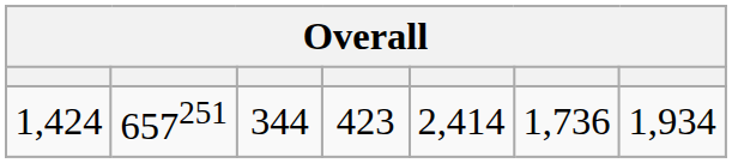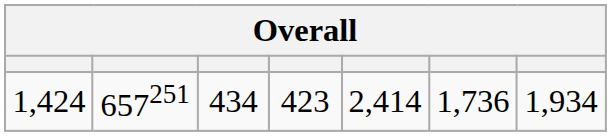1,424 | column 3: 344 -> 434
